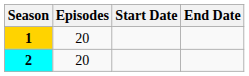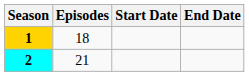1 | Episodes: 20 -> 18
2 | Episodes: 20 -> 21
